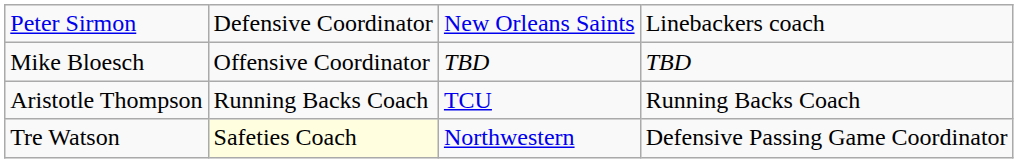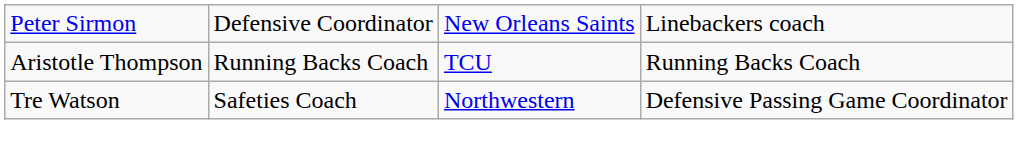- row: Mike Bloesch | Offensive Coordinator | TBD | TBD
Tre Watson | column 2: lightyellow background -> no background
